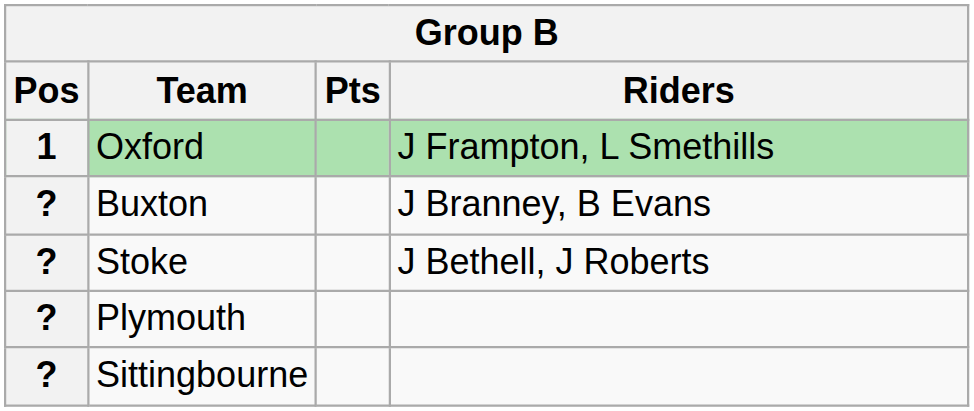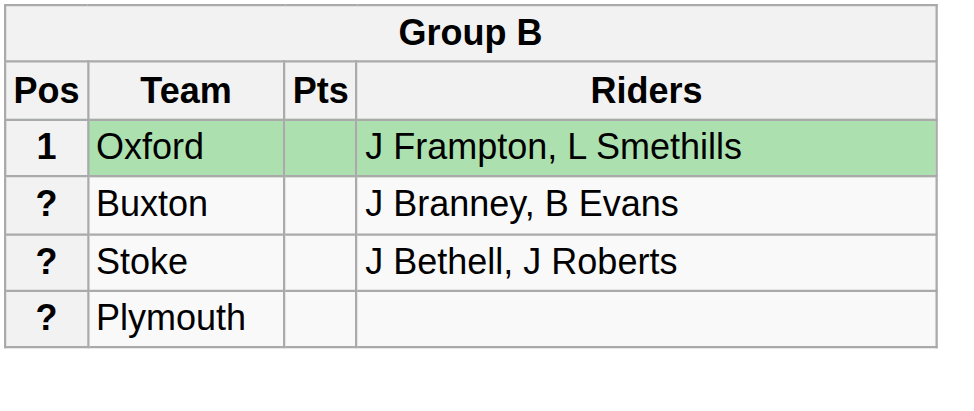- row: ? | Sittingbourne
